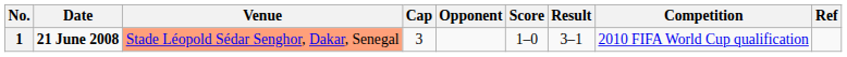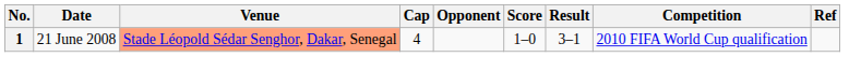1 | Date: bold -> normal
1 | Cap: 3 -> 4
